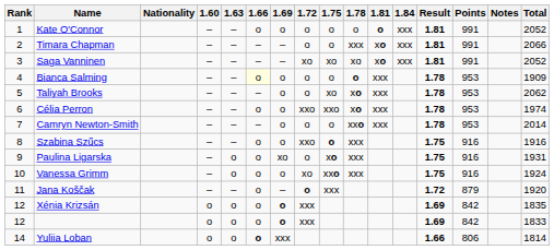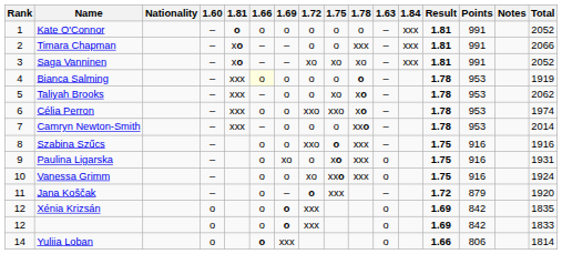columns swapped: 1.63 <-> 1.81
Bianca Salming | Total: 1909 -> 1919
